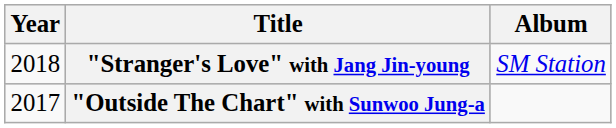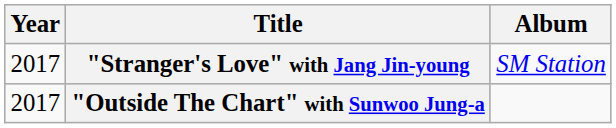"Stranger's Love" with Jang Jin-young | Year: 2018 -> 2017
